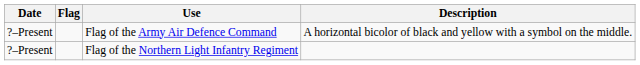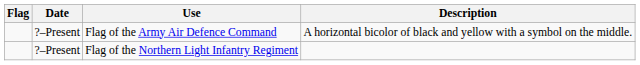columns swapped: Flag <-> Date
